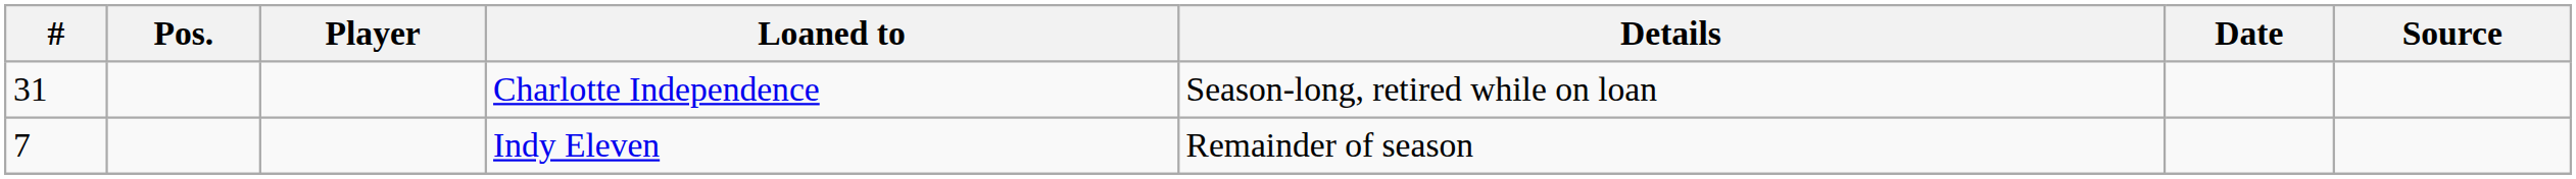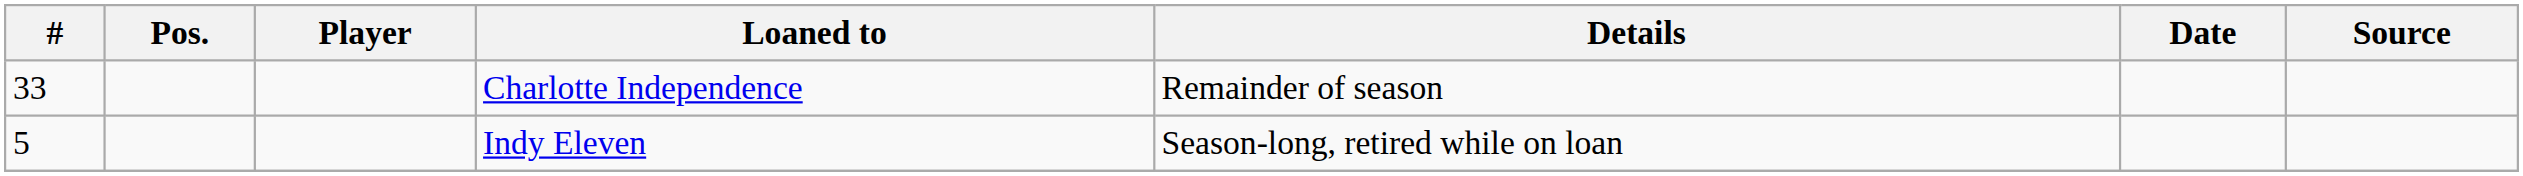Charlotte Independence | #: 31 -> 33
Charlotte Independence | Details: Season-long, retired while on loan -> Remainder of season
Indy Eleven | #: 7 -> 5
Indy Eleven | Details: Remainder of season -> Season-long, retired while on loan
